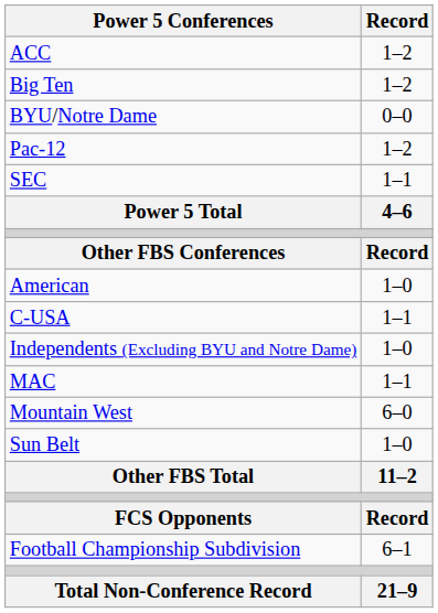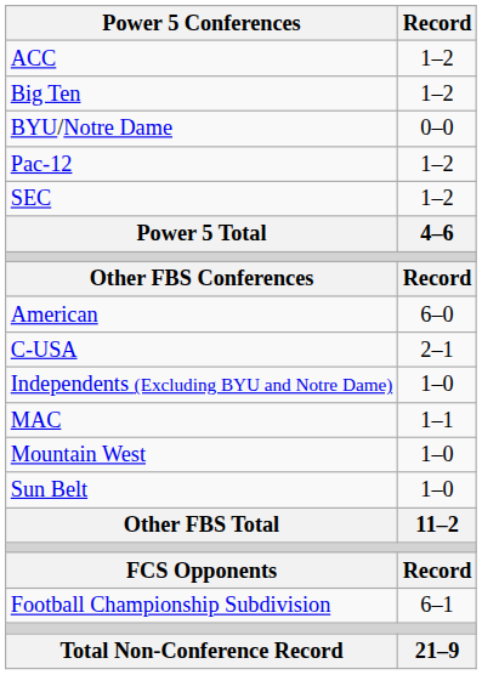SEC | Record: 1–1 -> 1–2
American | Record: 1–0 -> 6–0
C-USA | Record: 1–1 -> 2–1
Mountain West | Record: 6–0 -> 1–0
